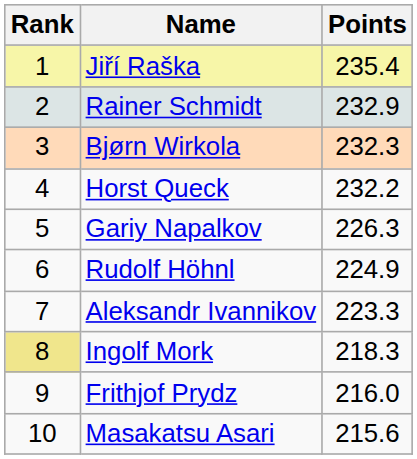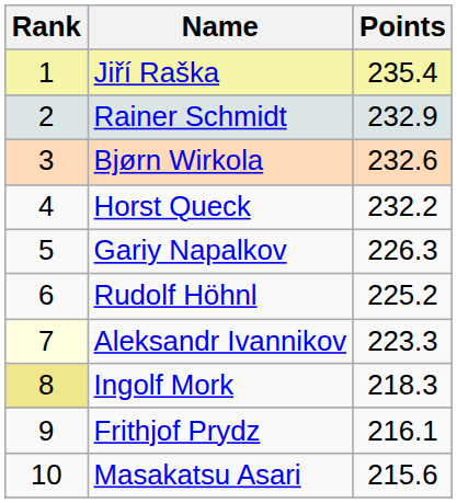Bjørn Wirkola | Points: 232.3 -> 232.6
Rudolf Höhnl | Points: 224.9 -> 225.2
Aleksandr Ivannikov | Rank: no background -> lightyellow background
Frithjof Prydz | Points: 216.0 -> 216.1
